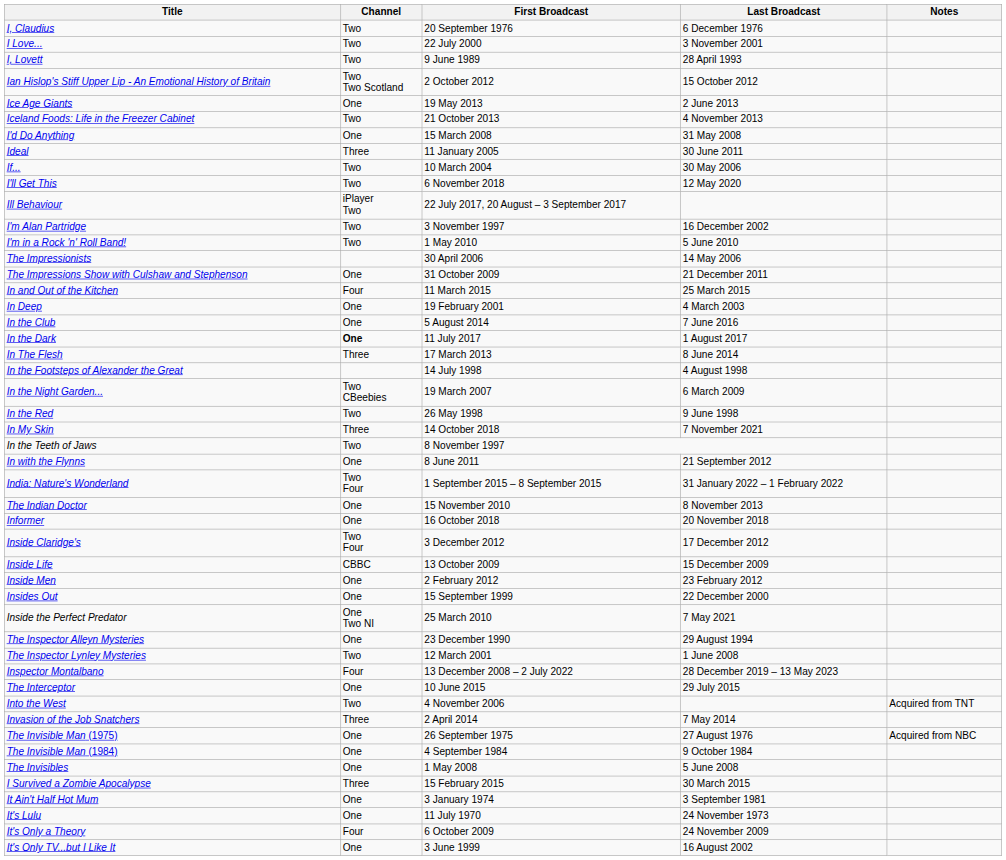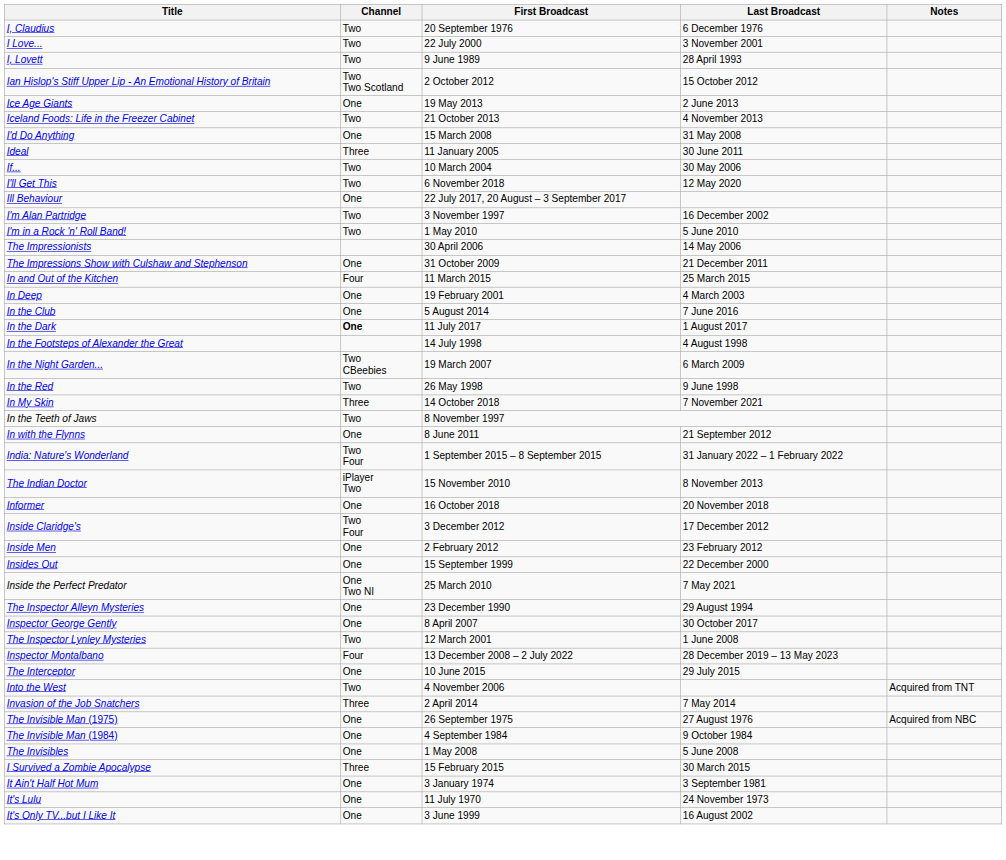Ill Behaviour | Channel: iPlayer Two -> One
- row: In The Flesh | Three | 17 March 2013 | 8 June 2014
The Indian Doctor | Channel: One -> iPlayer Two
- row: Inside Life | CBBC | 13 October 2009 | 15 December 2009
+ row: Inspector George Gently | One | 8 April 2007 | 30 October 2017
- row: It's Only a Theory | Four | 6 October 2009 | 24 November 2009
